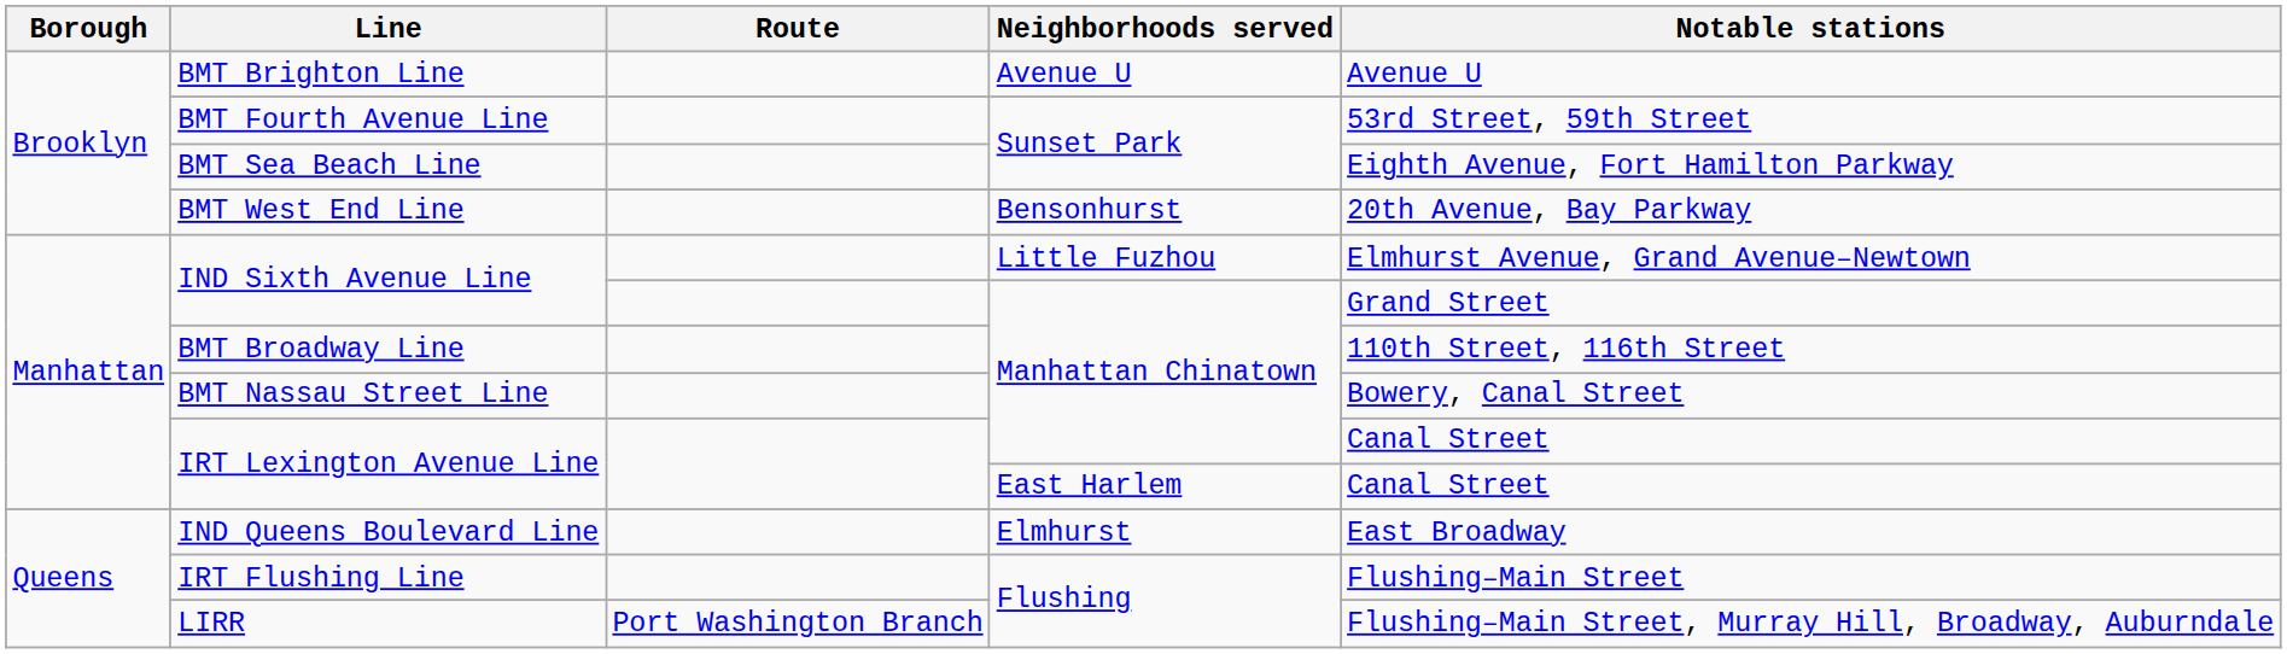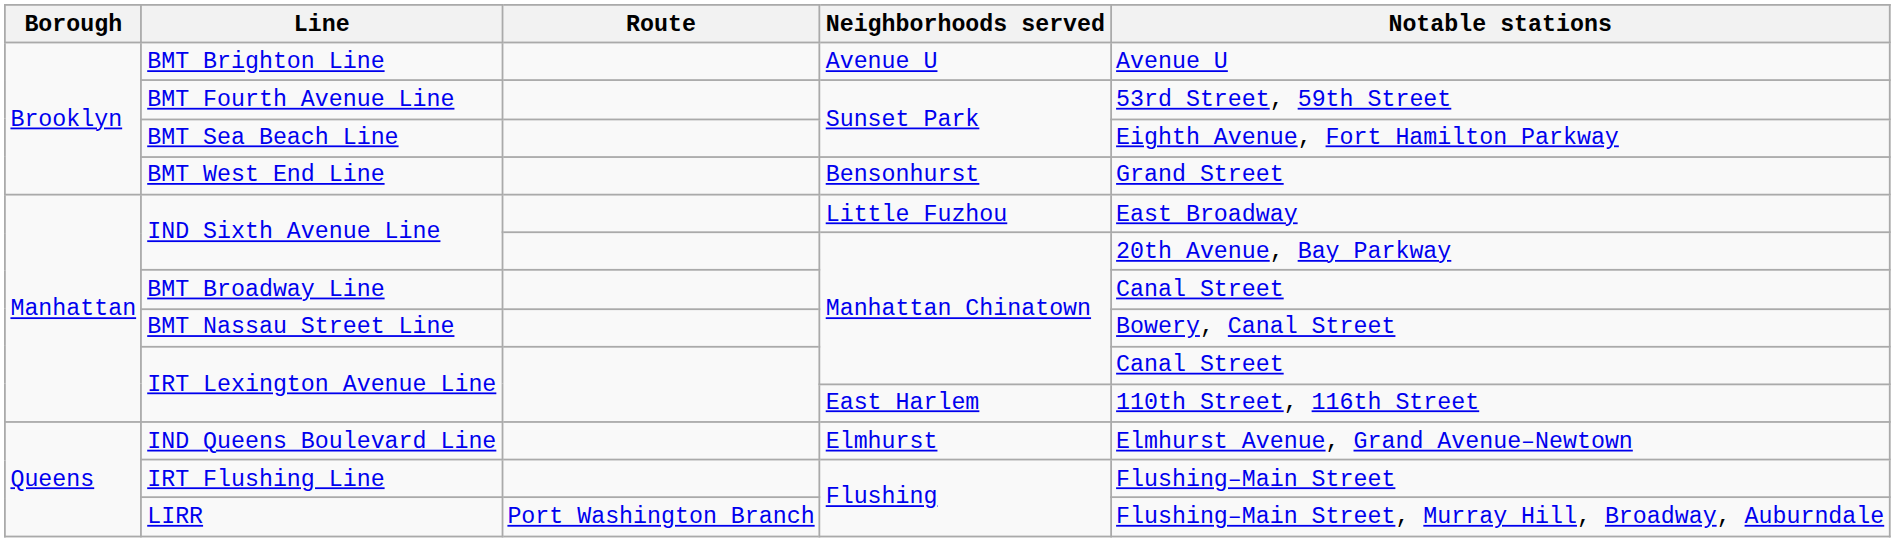BMT West End Line | Notable stations: 20th Avenue, Bay Parkway -> Grand Street
IND Sixth Avenue Line / Little Fuzhou | Notable stations: Elmhurst Avenue, Grand Avenue–Newtown -> East Broadway
IND Sixth Avenue Line / Manhattan Chinatown | Notable stations: Grand Street -> 20th Avenue, Bay Parkway
BMT Broadway Line | Notable stations: 110th Street, 116th Street -> Canal Street
IRT Lexington Avenue Line / East Harlem | Notable stations: Canal Street -> 110th Street, 116th Street
IND Queens Boulevard Line | Notable stations: East Broadway -> Elmhurst Avenue, Grand Avenue–Newtown
